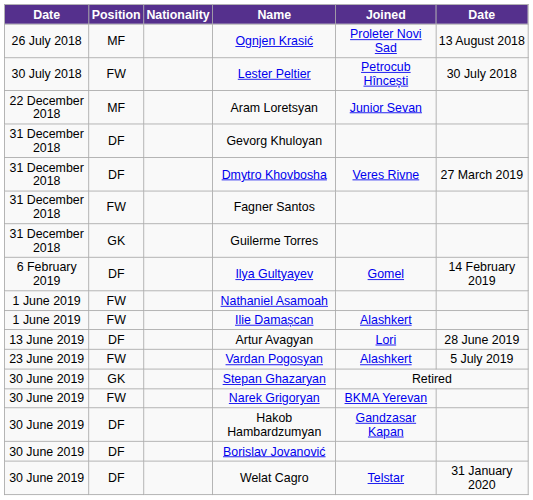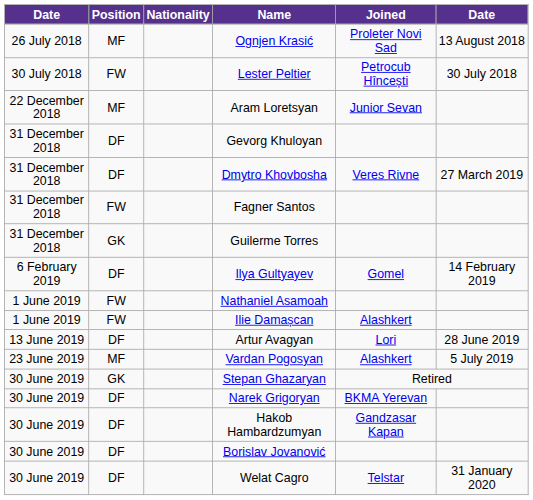Vardan Pogosyan | Position: FW -> MF
Narek Grigoryan | Position: FW -> DF
